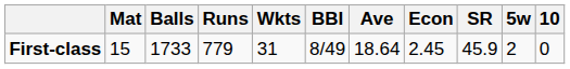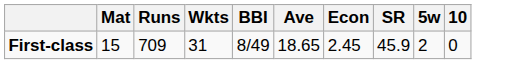- column: Balls | 1733
First-class | Runs: 779 -> 709
First-class | Ave: 18.64 -> 18.65
